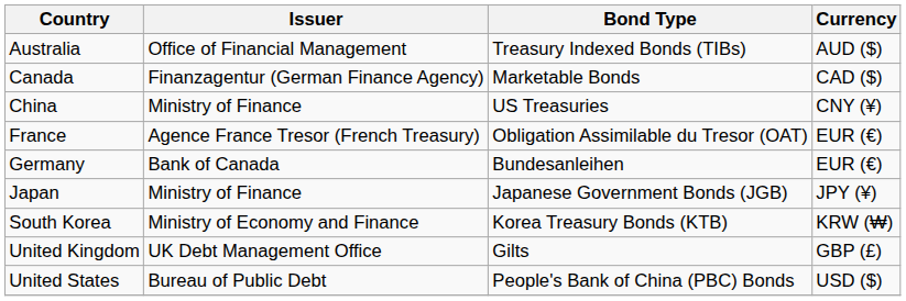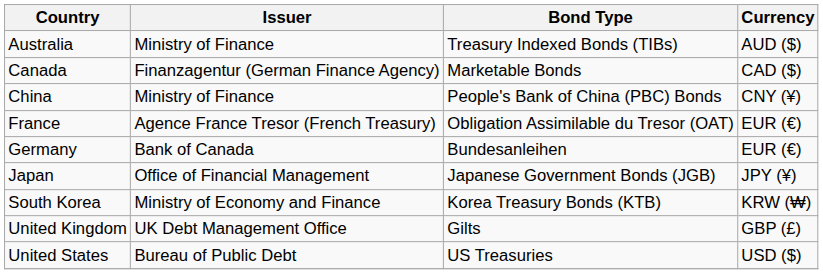Australia | Issuer: Office of Financial Management -> Ministry of Finance
China | Bond Type: US Treasuries -> People's Bank of China (PBC) Bonds
Japan | Issuer: Ministry of Finance -> Office of Financial Management
United States | Bond Type: People's Bank of China (PBC) Bonds -> US Treasuries
